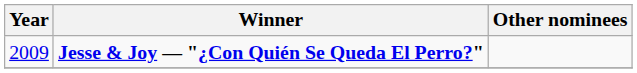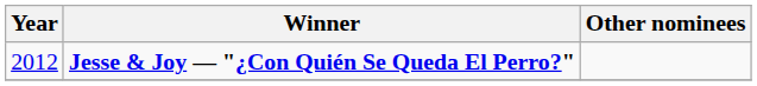Jesse & Joy — "¿Con Quién Se Queda El Perro?" | Year: 2009 -> 2012
